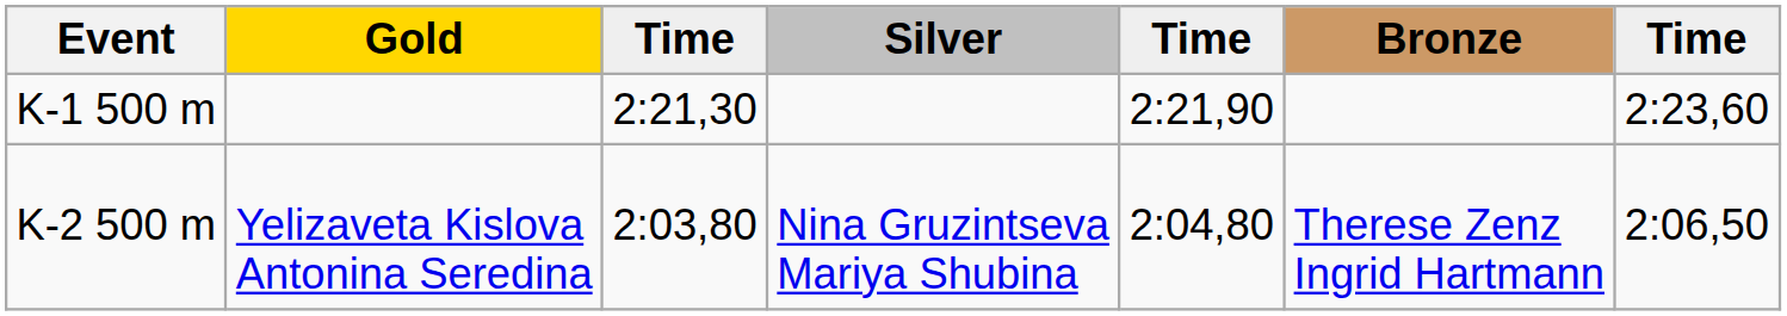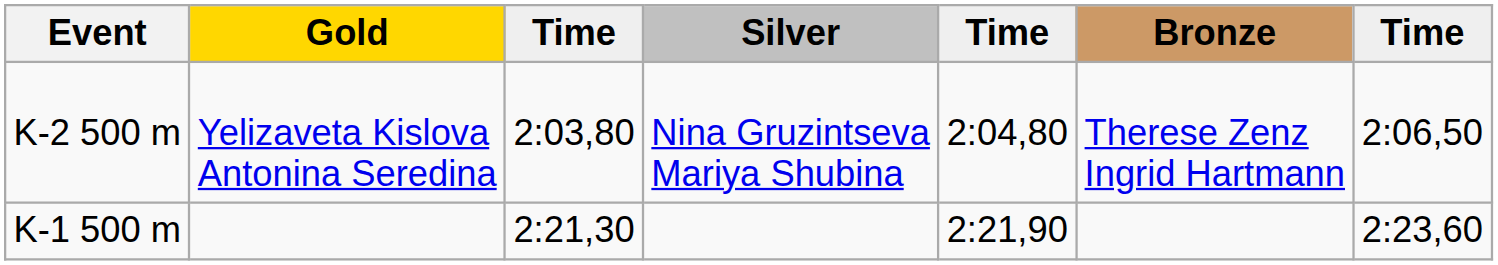rows swapped: K-1 500 m <-> K-2 500 m
